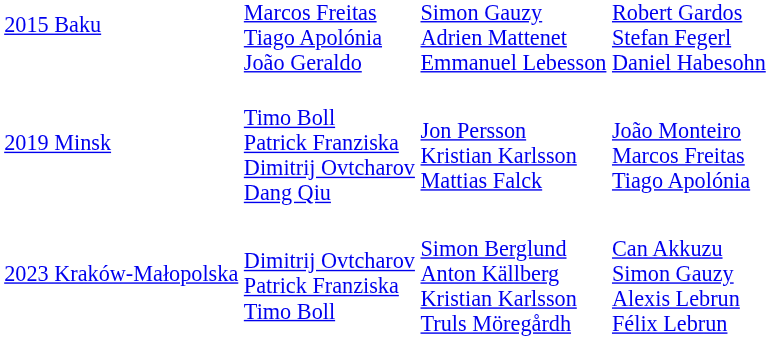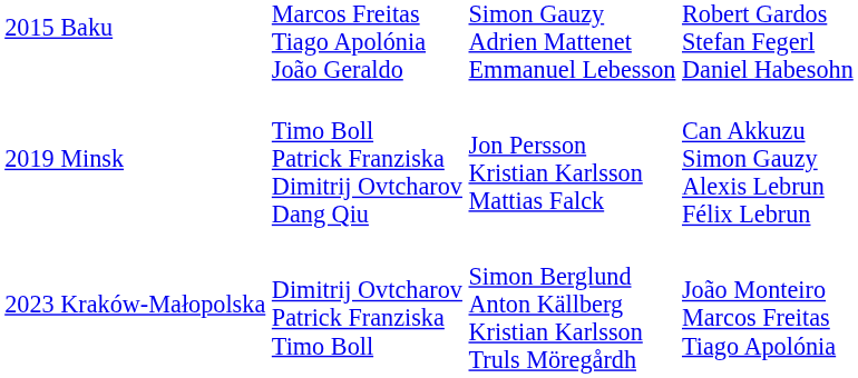2019 Minsk | column 4: João Monteiro Marcos Freitas Tiago Apolónia -> Can Akkuzu Simon Gauzy Alexis Lebrun Félix Lebrun
2023 Kraków-Małopolska | column 4: Can Akkuzu Simon Gauzy Alexis Lebrun Félix Lebrun -> João Monteiro Marcos Freitas Tiago Apolónia
